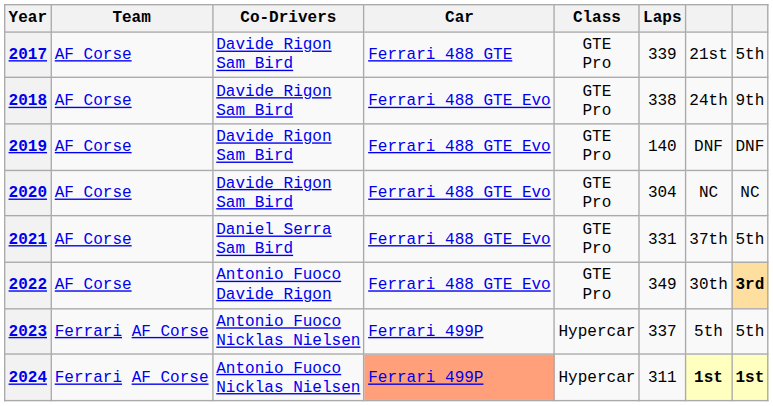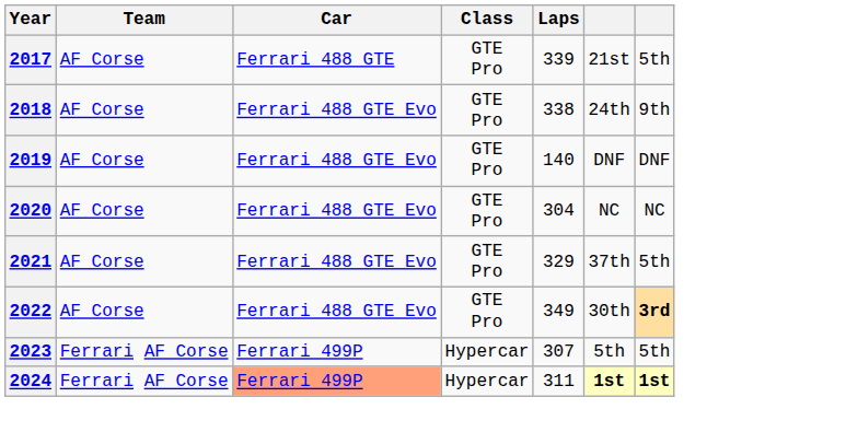- column: Co-Drivers | Davide Rigon Sam Bird | Davide Rigon Sam Bird | Davide Rigon Sam Bird | Davide Rigon Sam Bird | Daniel Serra Sam Bird | Antonio Fuoco Davide Rigon | Antonio Fuoco Nicklas Nielsen | Antonio Fuoco Nicklas Nielsen
2021 | Laps: 331 -> 329
2023 | Laps: 337 -> 307
